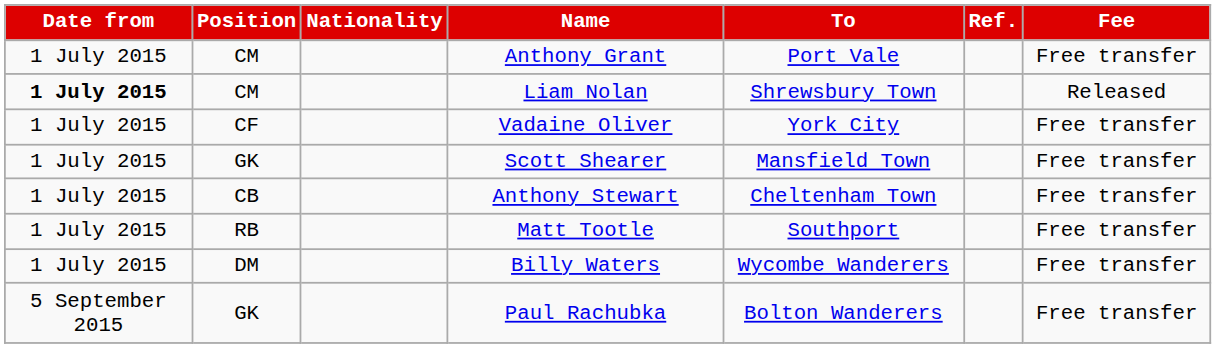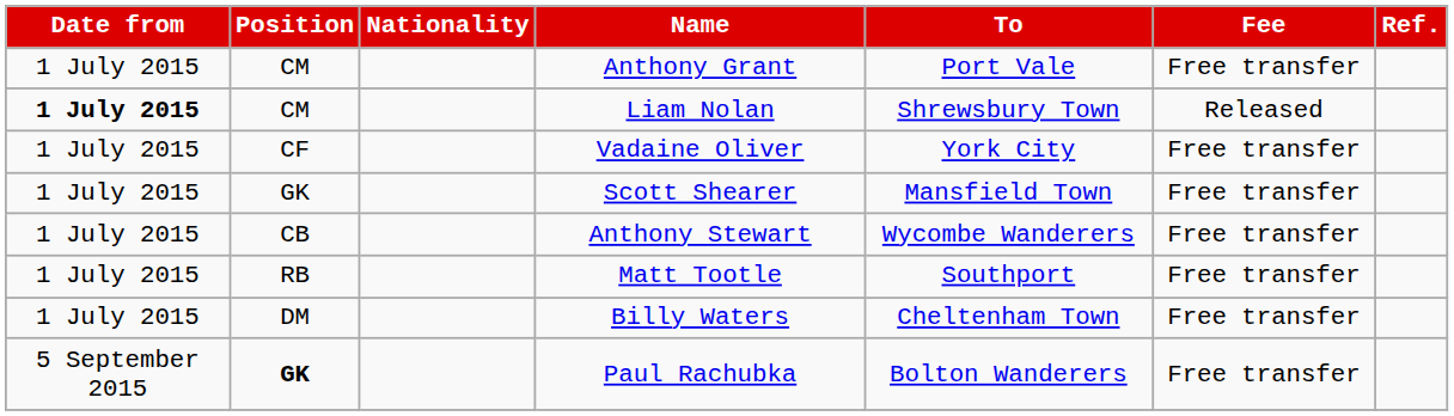columns swapped: Fee <-> Ref.
Anthony Stewart | To: Cheltenham Town -> Wycombe Wanderers
Billy Waters | To: Wycombe Wanderers -> Cheltenham Town
Paul Rachubka | Position: normal -> bold
